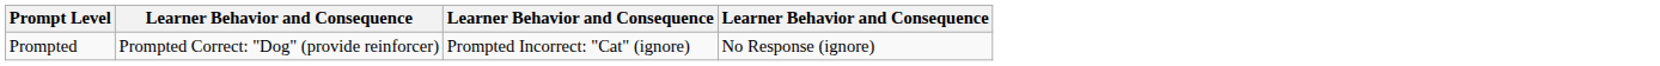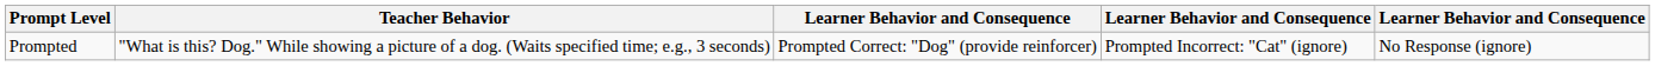+ column: Teacher Behavior | "What is this? Dog." While showing a picture of a dog. (Waits specified time; e.g., 3 seconds)
